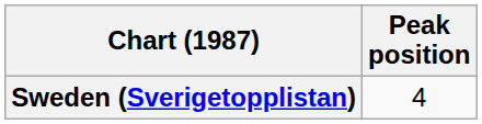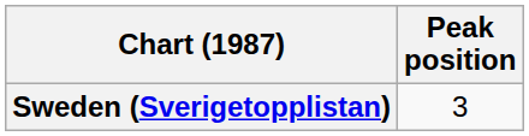Sweden (Sverigetopplistan) | Peak position: 4 -> 3
